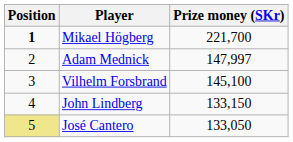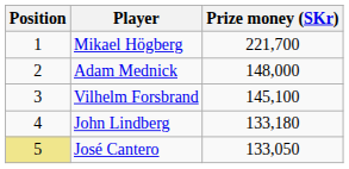Mikael Högberg | Position: bold -> normal
Adam Mednick | Prize money (SKr): 147,997 -> 148,000
John Lindberg | Prize money (SKr): 133,150 -> 133,180
